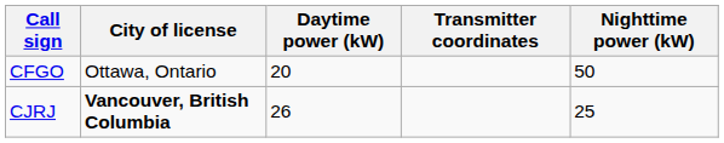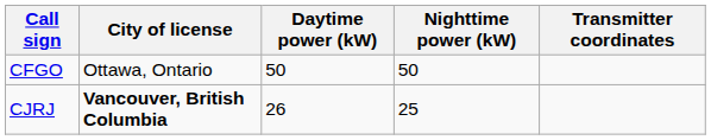columns swapped: Nighttime power (kW) <-> Transmitter coordinates
CFGO | Daytime power (kW): 20 -> 50
